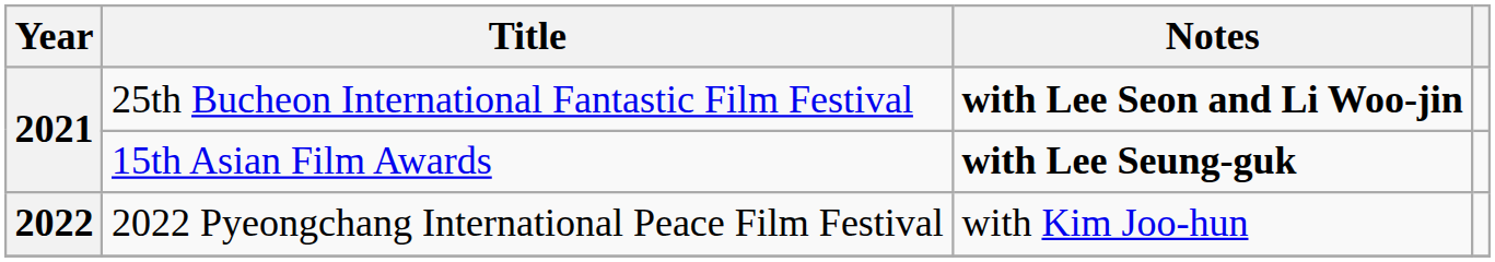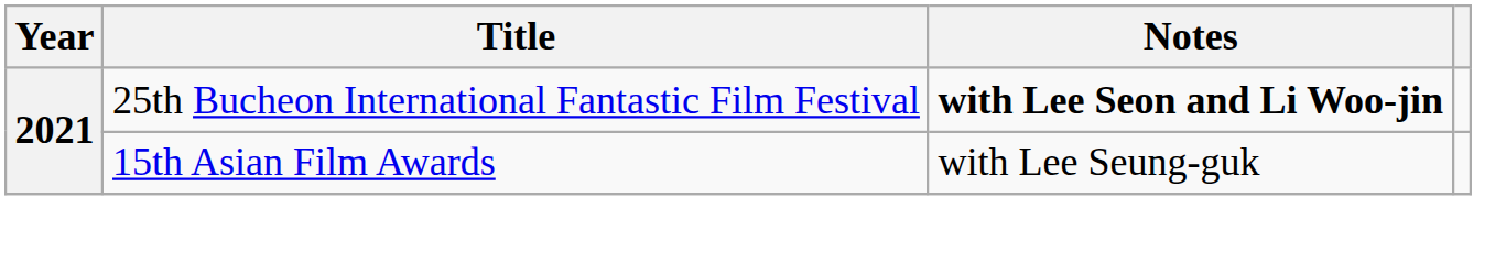15th Asian Film Awards | Notes: bold -> normal
- row: 2022 | 2022 Pyeongchang International Peace Film Festival | with Kim Joo-hun
